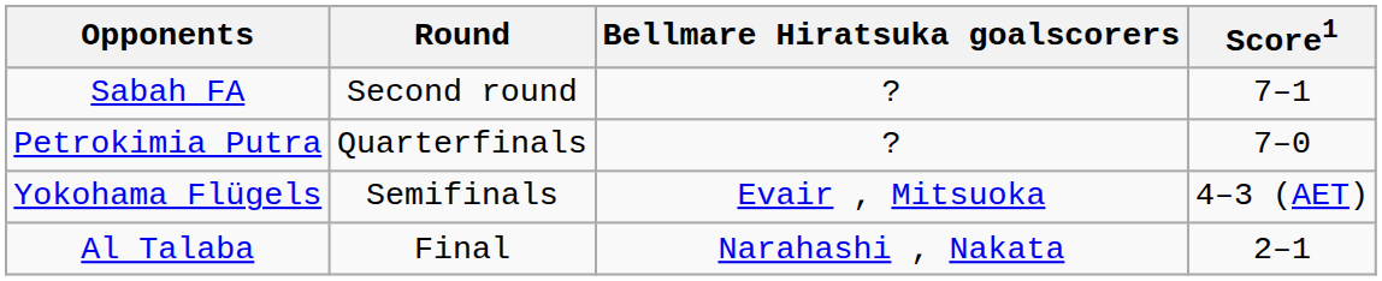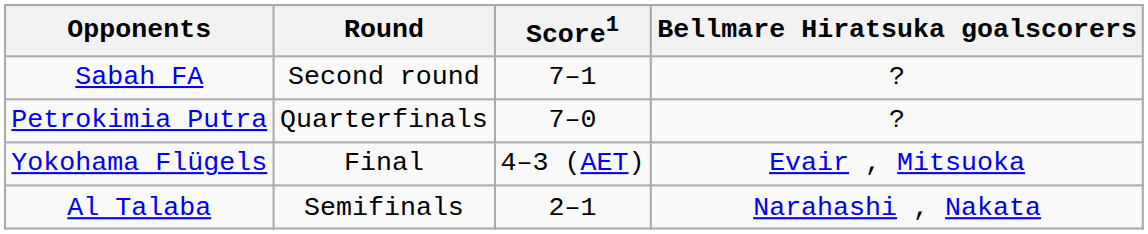columns swapped: Score1 <-> Bellmare Hiratsuka goalscorers
Yokohama Flügels | Round: Semifinals -> Final
Al Talaba | Round: Final -> Semifinals
